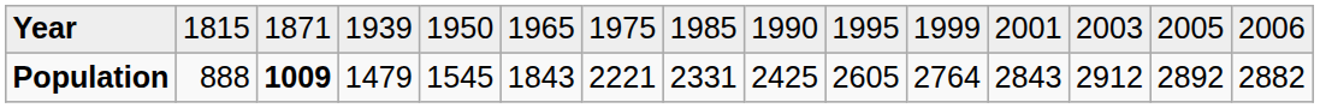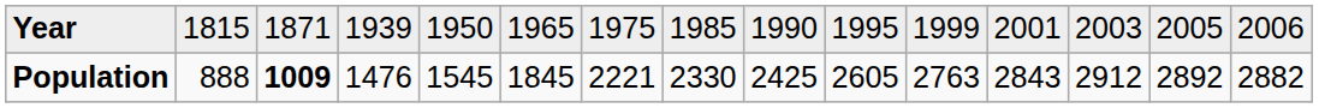Population | column 4: 1479 -> 1476
Population | column 6: 1843 -> 1845
Population | column 8: 2331 -> 2330
Population | column 11: 2764 -> 2763
